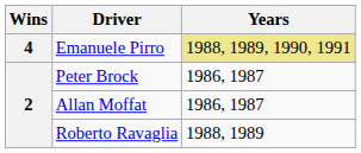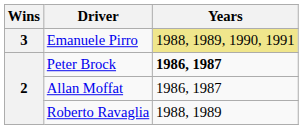Emanuele Pirro | Wins: 4 -> 3
Peter Brock | Years: normal -> bold
